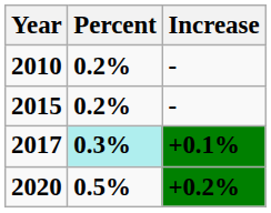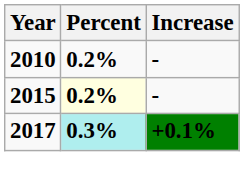2015 | Percent: no background -> lightyellow background
- row: 2020 | 0.5% | +0.2%
